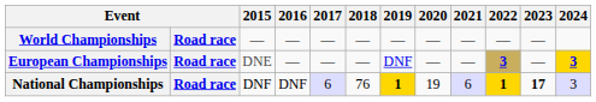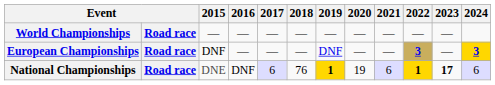European Championships | 2015: DNE -> DNF
National Championships | 2015: DNF -> DNE
National Championships | 2024: 3 -> 6
